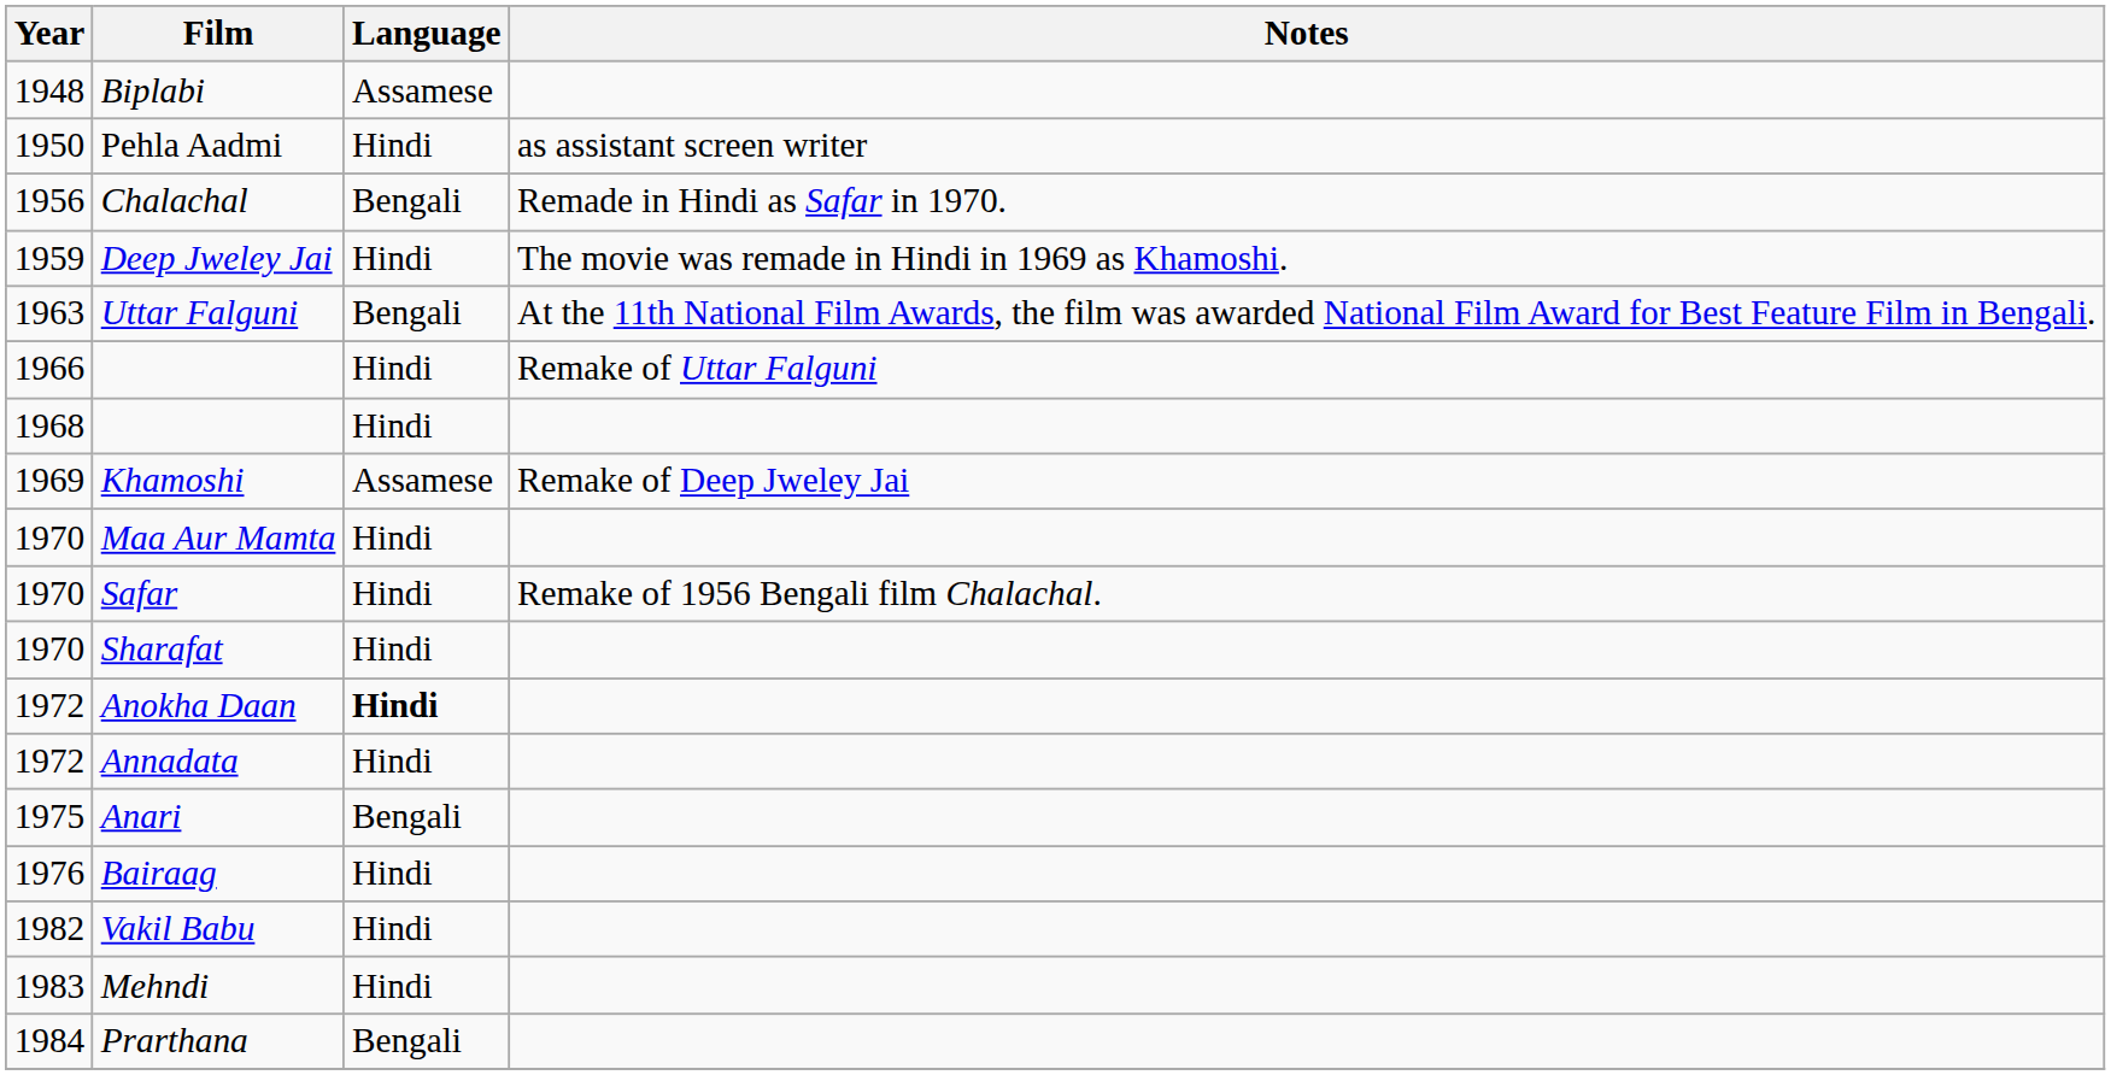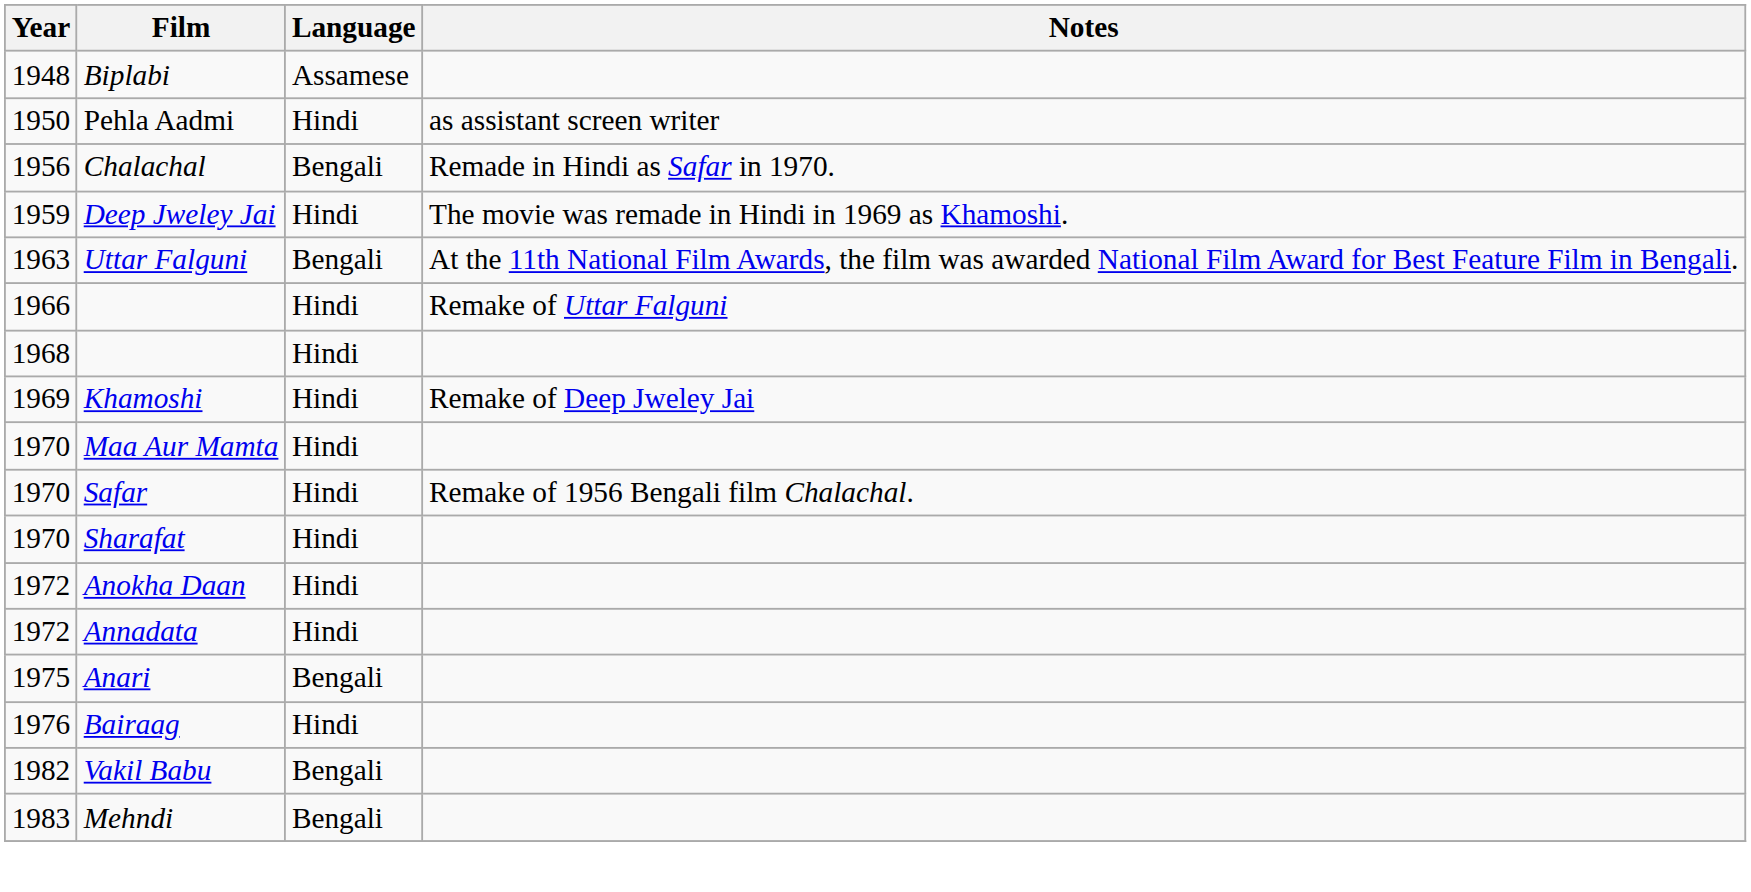Khamoshi | Language: Assamese -> Hindi
Anokha Daan | Language: bold -> normal
Vakil Babu | Language: Hindi -> Bengali
Mehndi | Language: Hindi -> Bengali
- row: 1984 | Prarthana | Bengali
